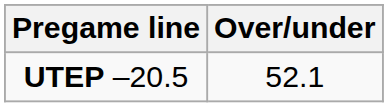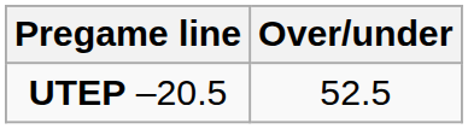UTEP –20.5 | Over/under: 52.1 -> 52.5
